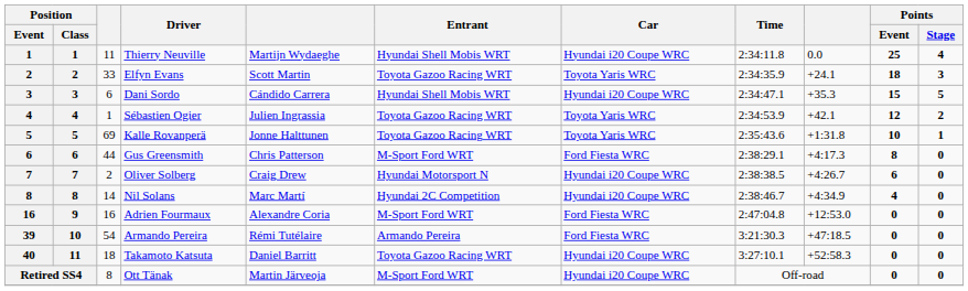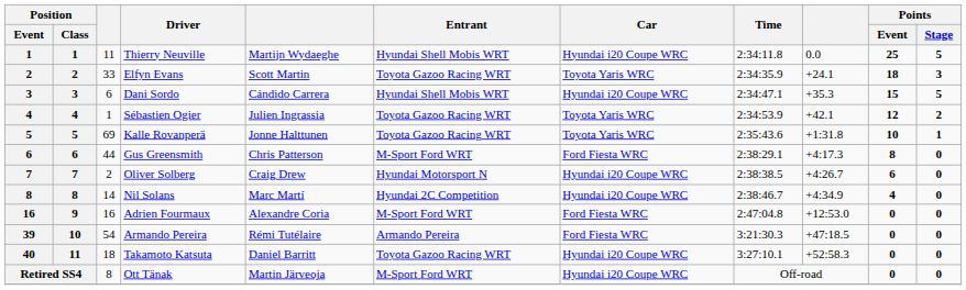Thierry Neuville | Points / Stage: 4 -> 5
